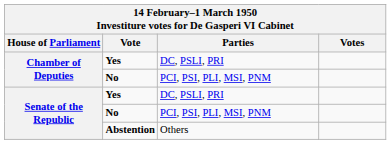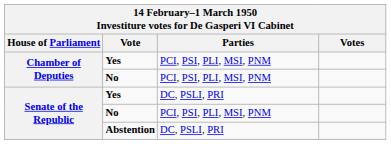Chamber of Deputies / Yes | Parties: DC, PSLI, PRI -> PCI, PSI, PLI, MSI, PNM
Abstention | Parties: Others -> DC, PSLI, PRI
